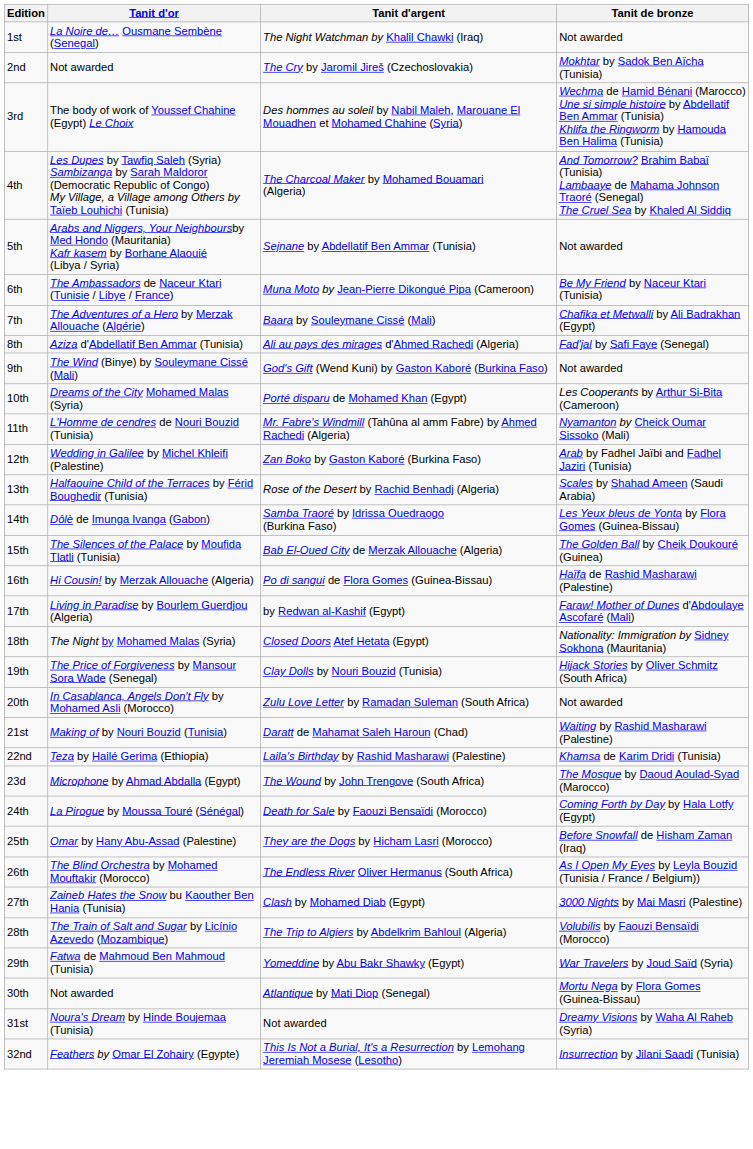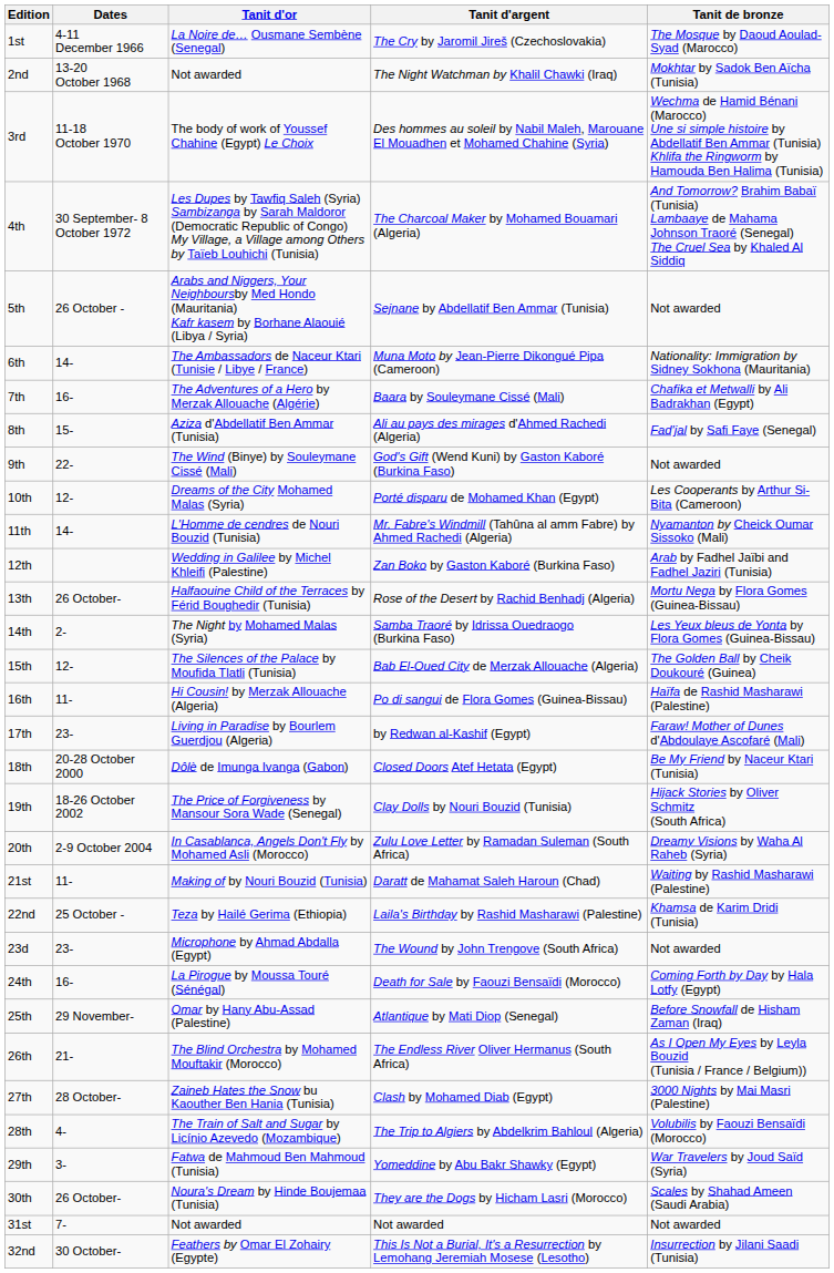+ column: Dates | 4-11 December 1966 | 13-20 October 1968 | 11-18 October 1970 | 30 September- 8 October 1972 | 26 October - | 14- | 16- | 15- | 22- | 12- | 14- | 26 October- | 2- | 12- | 11- | 23- | 20-28 October 2000 | 18-26 October 2002 | 2-9 October 2004 | 11- | 25 October - | 23- | 16- | 29 November- | 21- | 28 October- | 4- | 3- | 26 October- | 7- | 30 October-
1st | Tanit d'argent: The Night Watchman by Khalil Chawki (Iraq) -> The Cry by Jaromil Jireš (Czechoslovakia)
1st | Tanit de bronze: Not awarded -> The Mosque by Daoud Aoulad-Syad (Marocco)
2nd | Tanit d'argent: The Cry by Jaromil Jireš (Czechoslovakia) -> The Night Watchman by Khalil Chawki (Iraq)
6th | Tanit de bronze: Be My Friend by Naceur Ktari (Tunisia) -> Nationality: Immigration by Sidney Sokhona (Mauritania)
13th | Tanit de bronze: Scales by Shahad Ameen (Saudi Arabia) -> Mortu Nega by Flora Gomes (Guinea-Bissau)
14th | Tanit d'or: Dôlè de Imunga Ivanga (Gabon) -> The Night by Mohamed Malas (Syria)
18th | Tanit d'or: The Night by Mohamed Malas (Syria) -> Dôlè de Imunga Ivanga (Gabon)
18th | Tanit de bronze: Nationality: Immigration by Sidney Sokhona (Mauritania) -> Be My Friend by Naceur Ktari (Tunisia)
20th | Tanit de bronze: Not awarded -> Dreamy Visions by Waha Al Raheb (Syria)
23d | Tanit de bronze: The Mosque by Daoud Aoulad-Syad (Marocco) -> Not awarded
25th | Tanit d'argent: They are the Dogs by Hicham Lasri (Morocco) -> Atlantique by Mati Diop (Senegal)
30th | Tanit d'or: Not awarded -> Noura's Dream by Hinde Boujemaa (Tunisia)
30th | Tanit d'argent: Atlantique by Mati Diop (Senegal) -> They are the Dogs by Hicham Lasri (Morocco)
30th | Tanit de bronze: Mortu Nega by Flora Gomes (Guinea-Bissau) -> Scales by Shahad Ameen (Saudi Arabia)
31st | Tanit d'or: Noura's Dream by Hinde Boujemaa (Tunisia) -> Not awarded
31st | Tanit de bronze: Dreamy Visions by Waha Al Raheb (Syria) -> Not awarded
